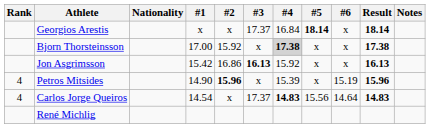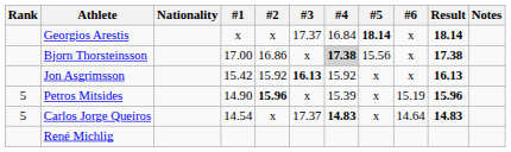Bjorn Thorsteinsson | #2: 15.92 -> 16.86
Bjorn Thorsteinsson | #5: x -> 15.56
Jon Asgrimsson | #2: 16.86 -> 15.92
Petros Mitsides | Rank: 4 -> 5
Carlos Jorge Queiros | Rank: 4 -> 5
Carlos Jorge Queiros | #5: 15.56 -> x
